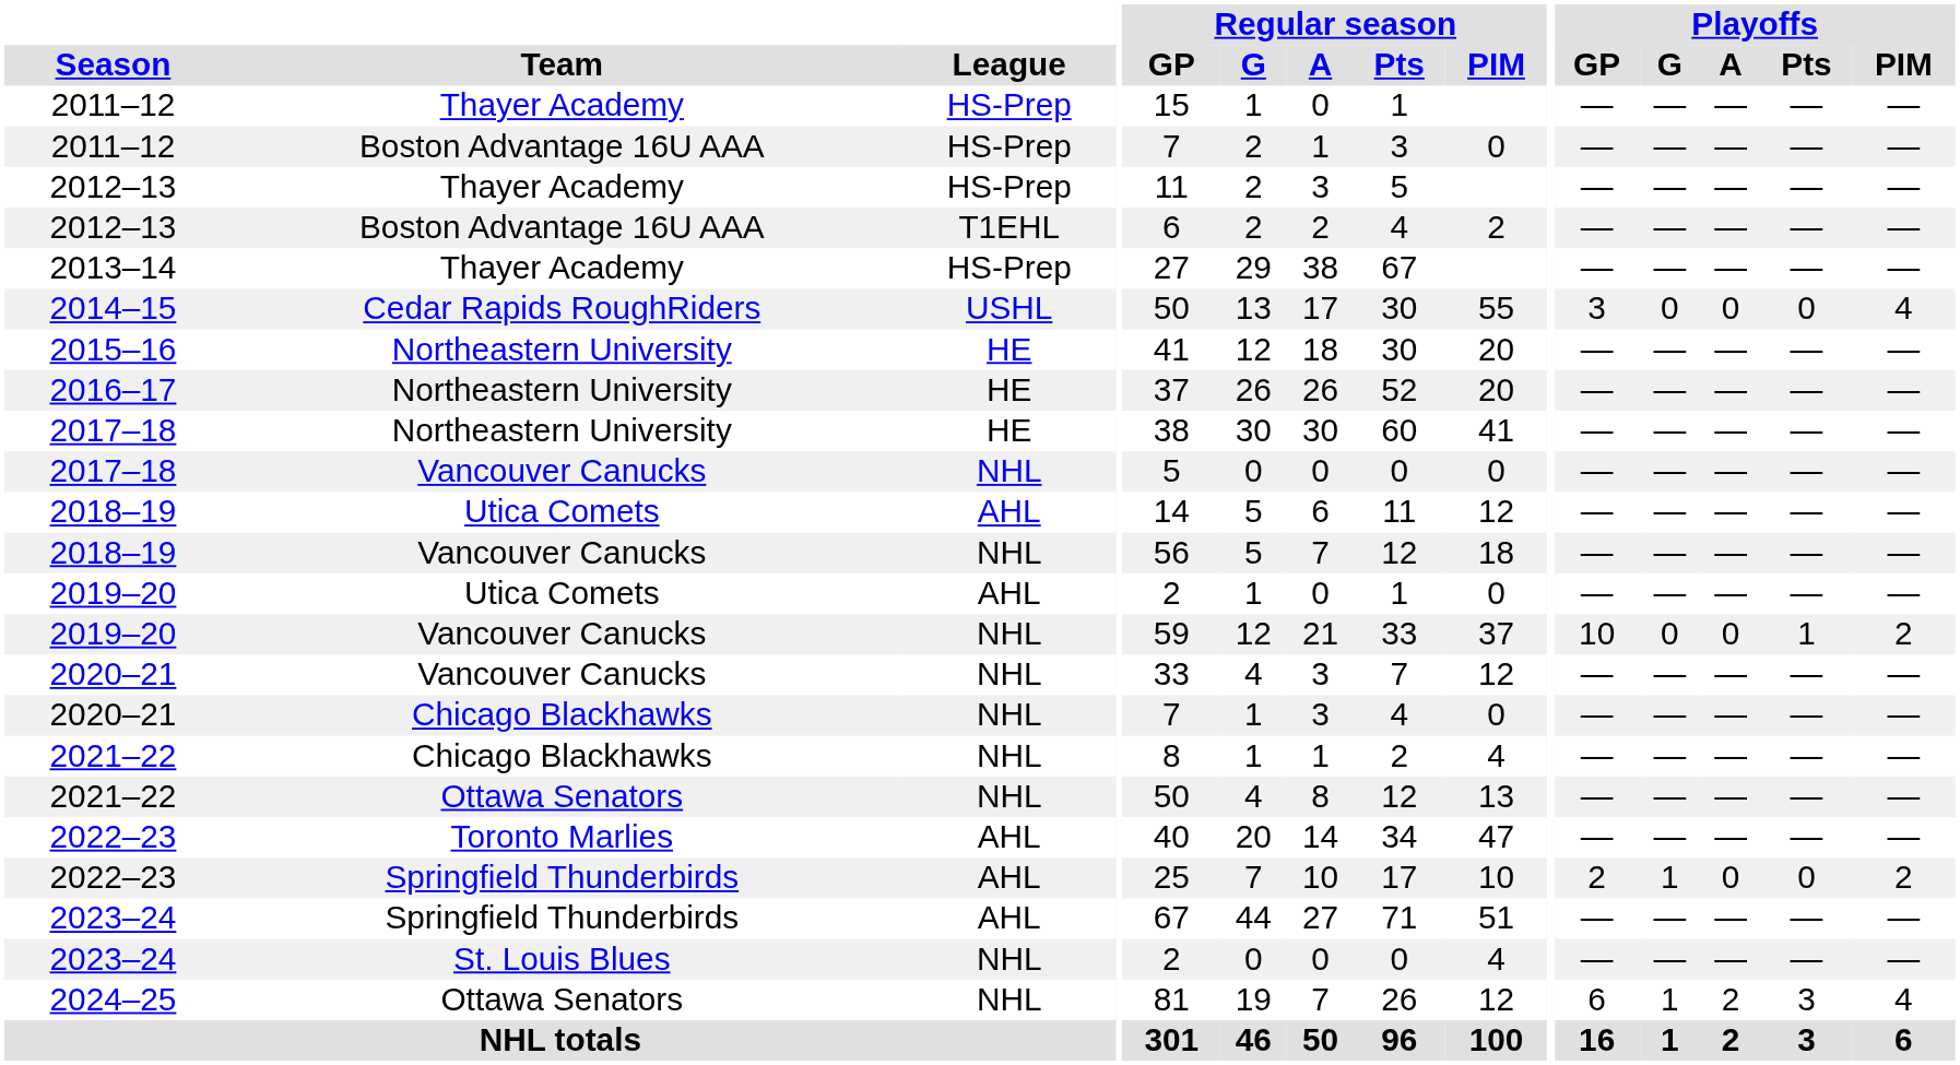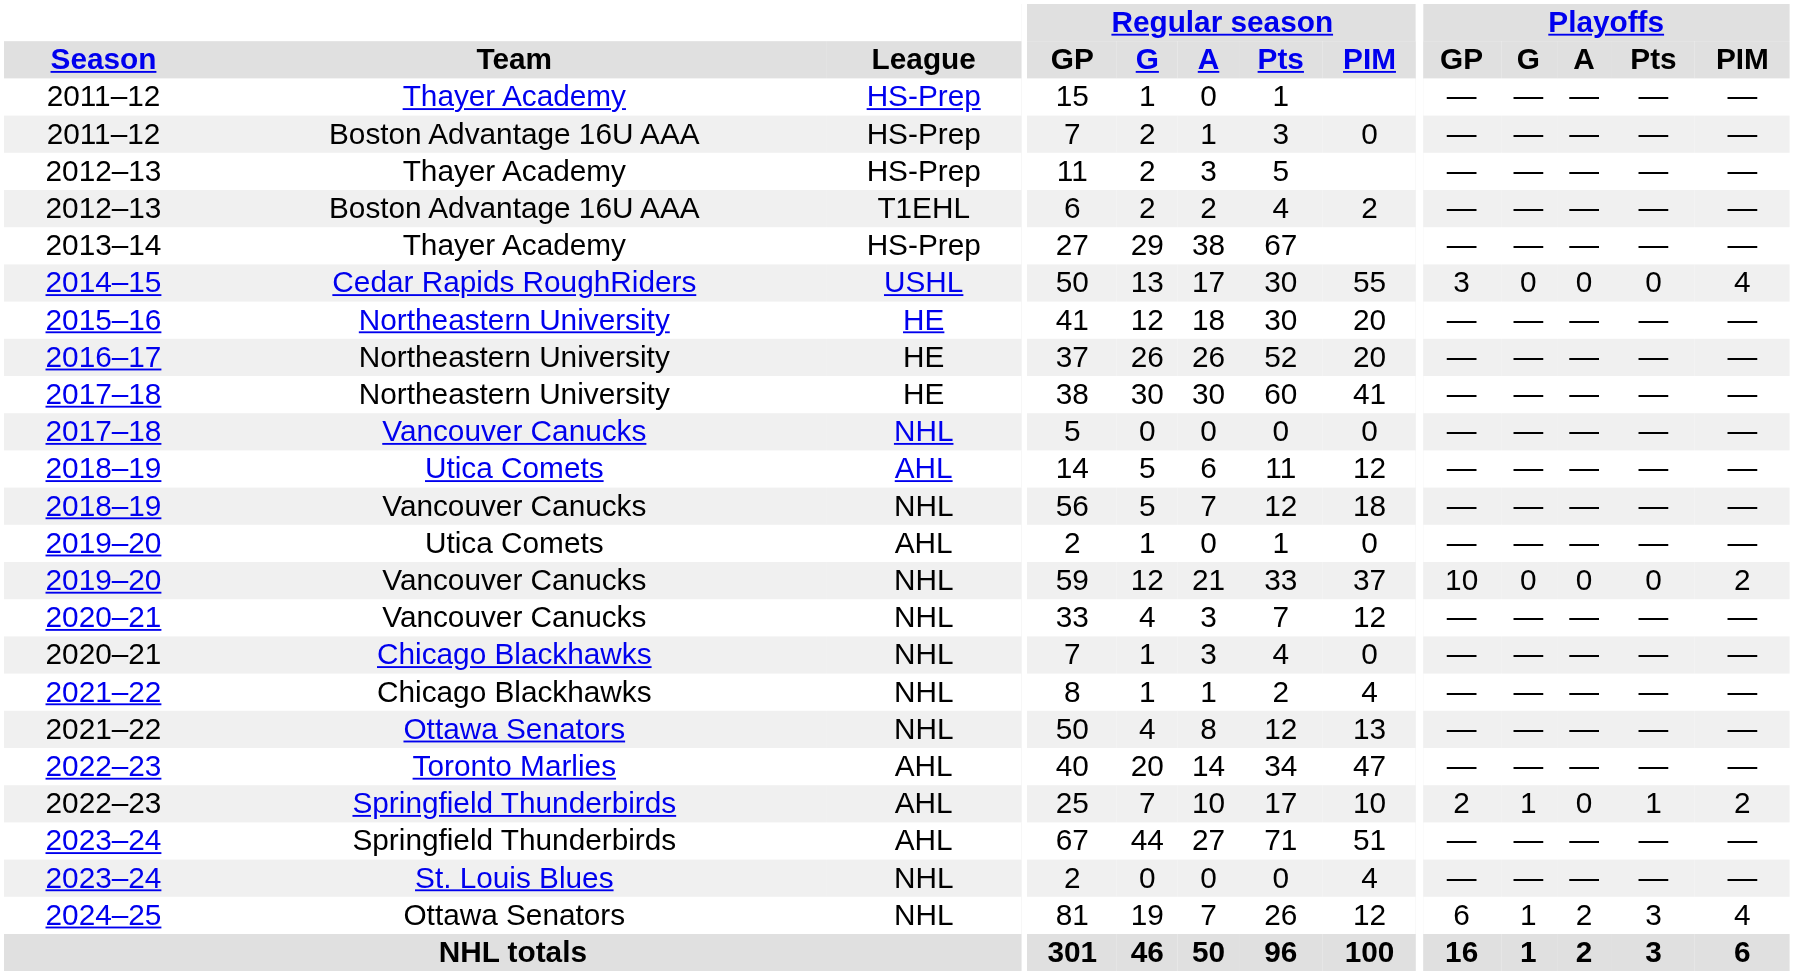2019–20 / Vancouver Canucks | Playoffs / Pts: 1 -> 0
2022–23 / Springfield Thunderbirds | Playoffs / Pts: 0 -> 1
